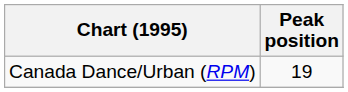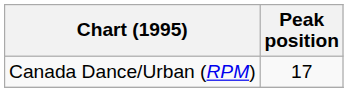Canada Dance/Urban (RPM) | Peak position: 19 -> 17
